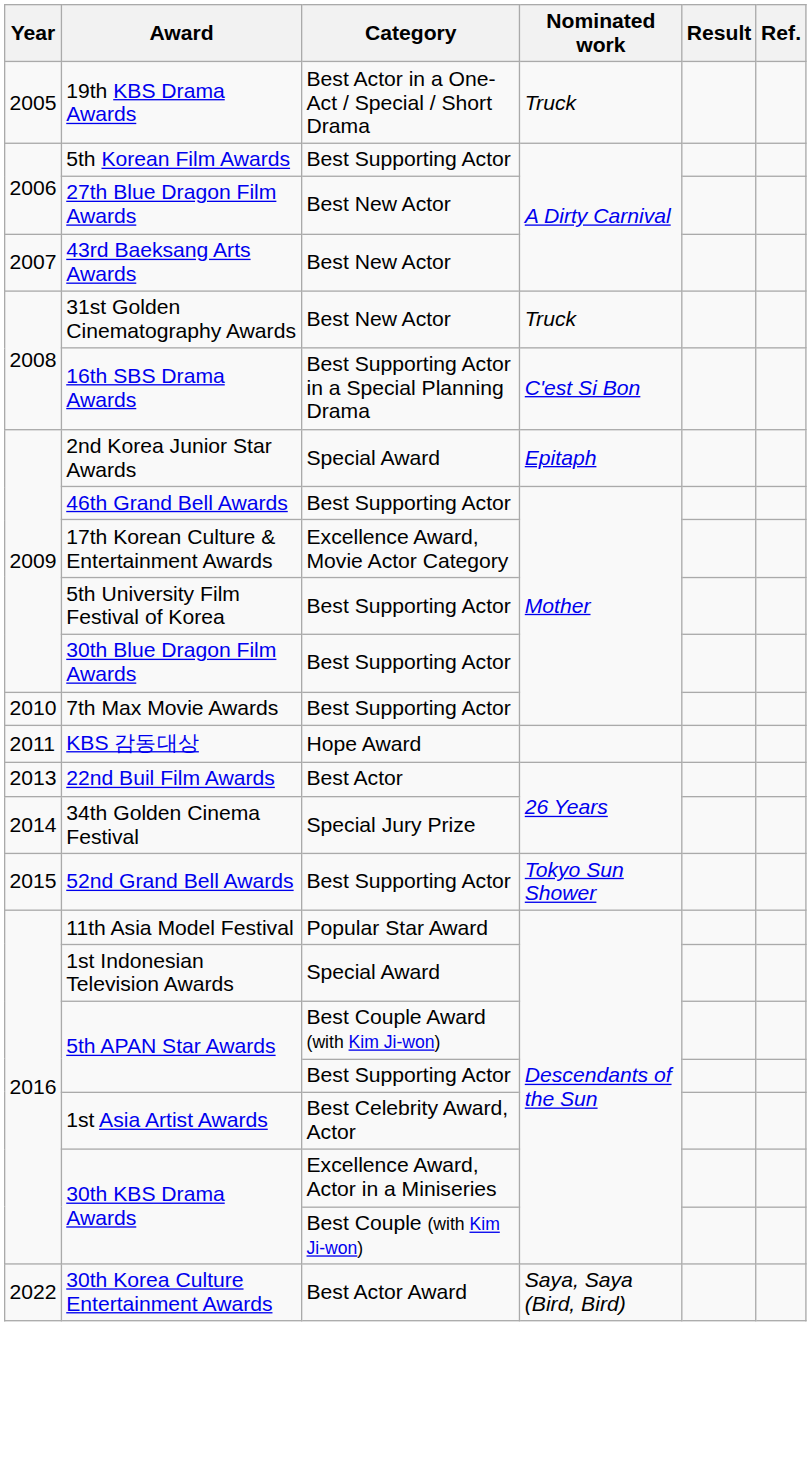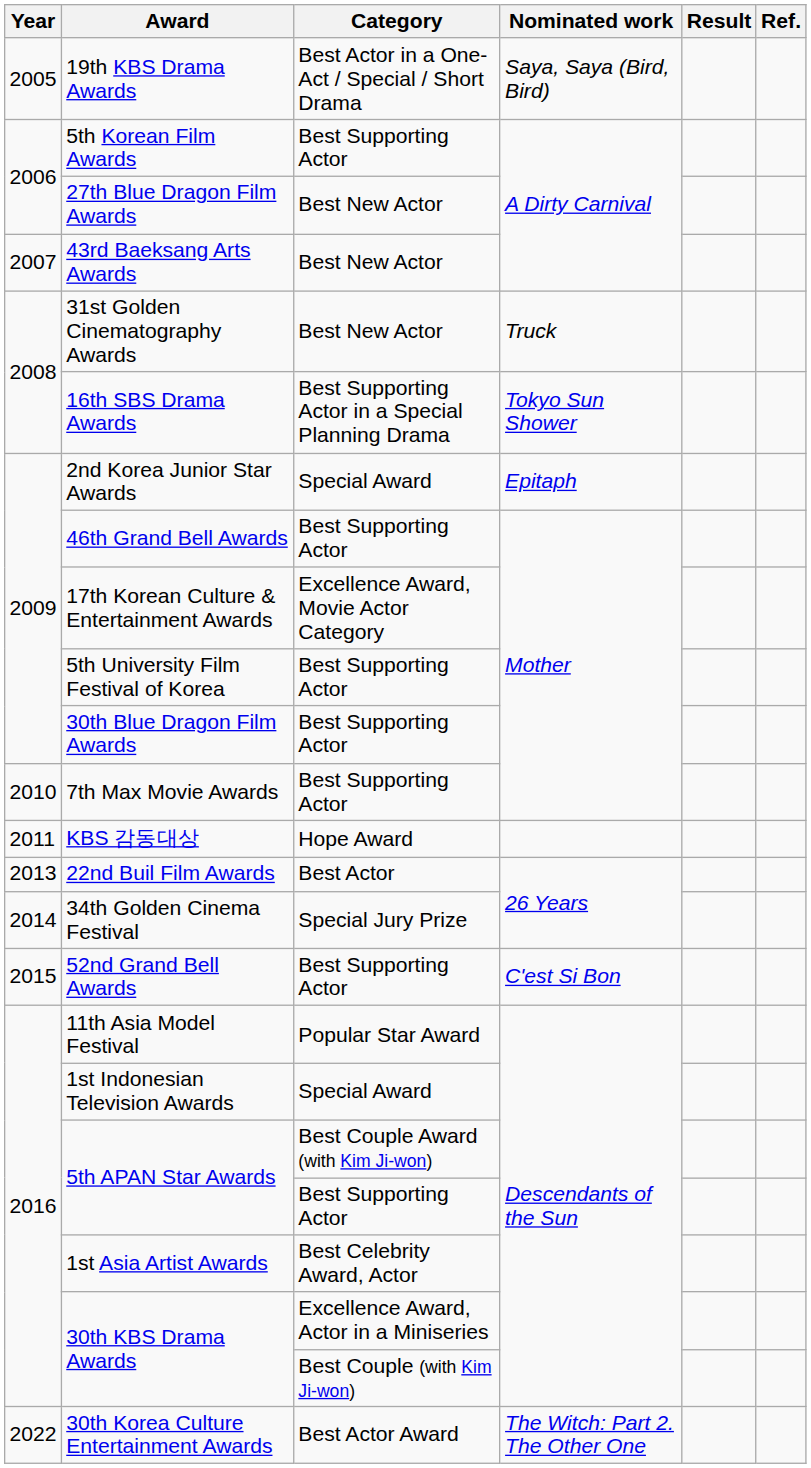19th KBS Drama Awards | Nominated work: Truck -> Saya, Saya (Bird, Bird)
16th SBS Drama Awards | Nominated work: C'est Si Bon -> Tokyo Sun Shower
52nd Grand Bell Awards | Nominated work: Tokyo Sun Shower -> C'est Si Bon
30th Korea Culture Entertainment Awards | Nominated work: Saya, Saya (Bird, Bird) -> The Witch: Part 2. The Other One
